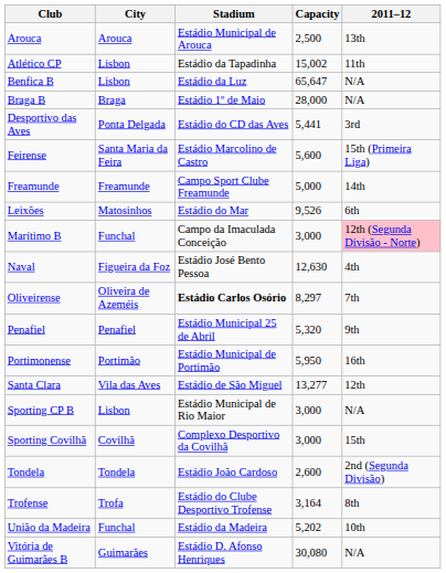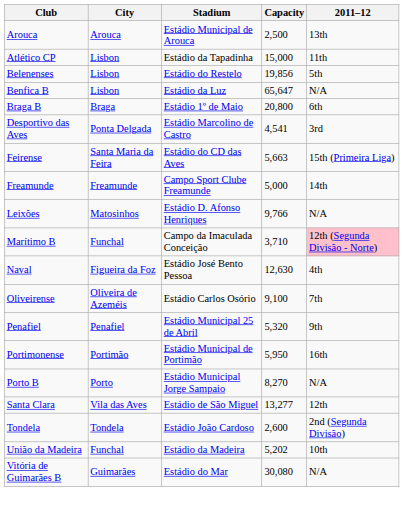Atlético CP | Capacity: 15,002 -> 15,000
+ row: Belenenses | Lisbon | Estádio do Restelo | 19,856 | 5th
Braga B | Capacity: 28,000 -> 20,800
Braga B | 2011–12: N/A -> 6th
Desportivo das Aves | Stadium: Estádio do CD das Aves -> Estádio Marcolino de Castro
Desportivo das Aves | Capacity: 5,441 -> 4,541
Feirense | Stadium: Estádio Marcolino de Castro -> Estádio do CD das Aves
Feirense | Capacity: 5,600 -> 5,663
Leixões | Stadium: Estádio do Mar -> Estádio D. Afonso Henriques
Leixões | Capacity: 9,526 -> 9,766
Leixões | 2011–12: 6th -> N/A
Marítimo B | Capacity: 3,000 -> 3,710
Oliveirense | Stadium: bold -> normal
Oliveirense | Capacity: 8,297 -> 9,100
+ row: Porto B | Porto | Estádio Municipal Jorge Sampaio | 8,270 | N/A
- row: Sporting CP B | Lisbon | Estádio Municipal de Rio Maior | 3,000 | N/A
- row: Sporting Covilhã | Covilhã | Complexo Desportivo da Covilhã | 3,000 | 15th
- row: Trofense | Trofa | Estádio do Clube Desportivo Trofense | 3,164 | 8th
Vitória de Guimarães B | Stadium: Estádio D. Afonso Henriques -> Estádio do Mar
